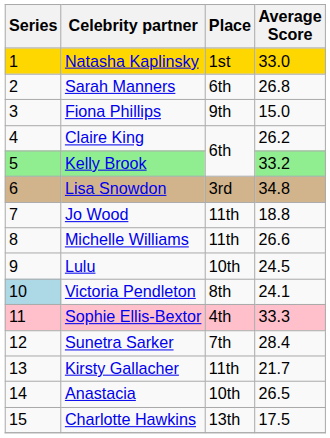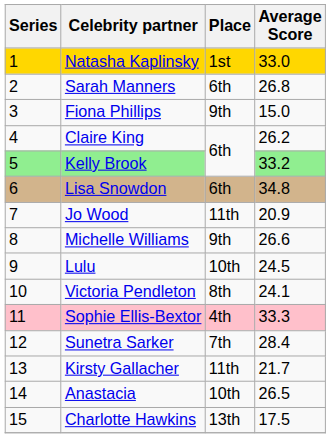Lisa Snowdon | Place: 3rd -> 6th
Jo Wood | Average Score: 18.8 -> 20.9
Michelle Williams | Place: 11th -> 9th
Victoria Pendleton | Series: lightblue background -> no background
